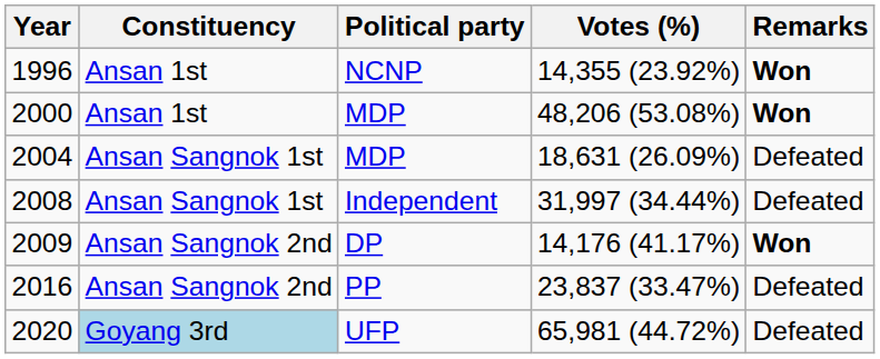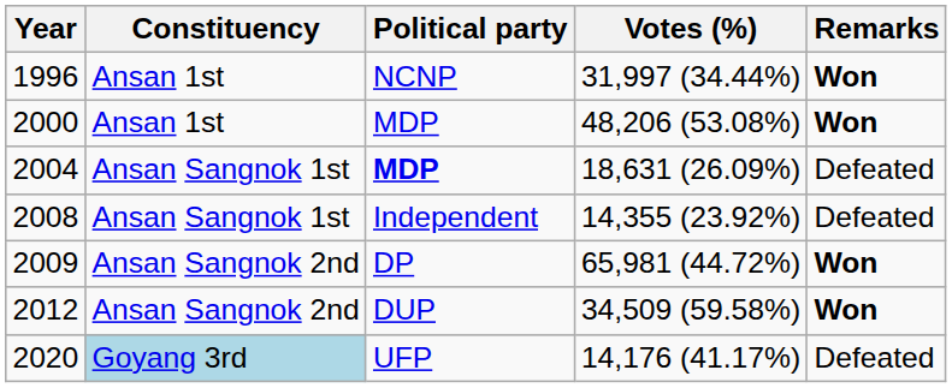1996 | Votes (%): 14,355 (23.92%) -> 31,997 (34.44%)
2004 | Political party: normal -> bold
2008 | Votes (%): 31,997 (34.44%) -> 14,355 (23.92%)
2009 | Votes (%): 14,176 (41.17%) -> 65,981 (44.72%)
+ row: 2012 | Ansan Sangnok 2nd | DUP | 34,509 (59.58%) | Won
- row: 2016 | Ansan Sangnok 2nd | PP | 23,837 (33.47%) | Defeated
2020 | Votes (%): 65,981 (44.72%) -> 14,176 (41.17%)
